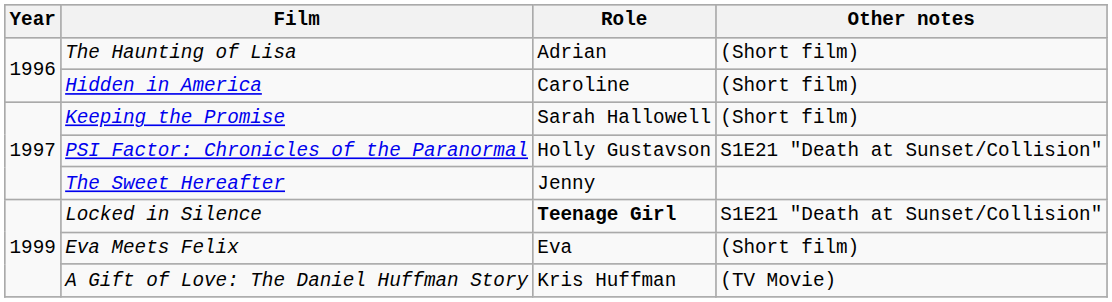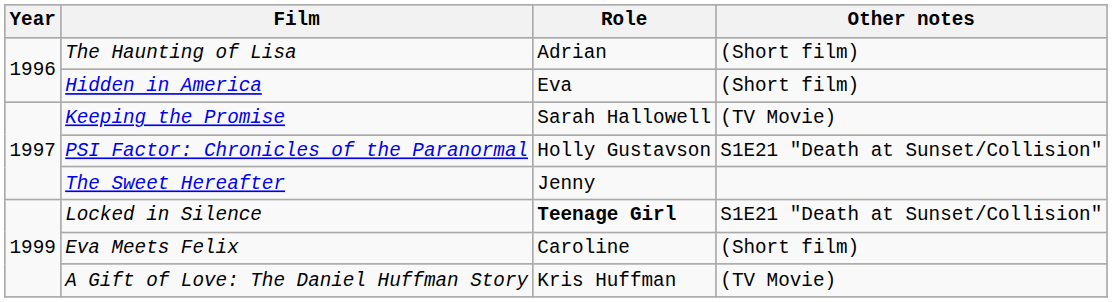Hidden in America | Role: Caroline -> Eva
Keeping the Promise | Other notes: (Short film) -> (TV Movie)
Eva Meets Felix | Role: Eva -> Caroline
